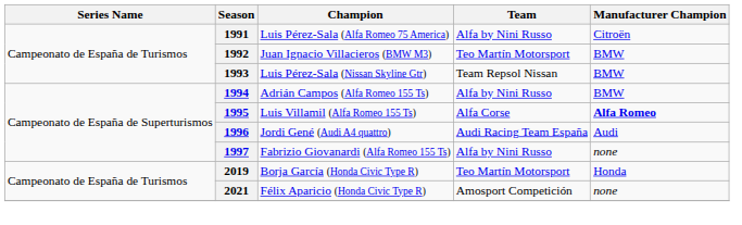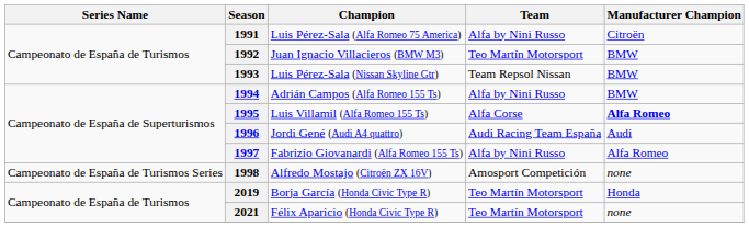1997 | Manufacturer Champion: none -> Alfa Romeo
+ row: Campeonato de España de Turismos Series | 1998 | Alfredo Mostajo (Citroën ZX 16V) | Amosport Competición | none
2021 | Team: Amosport Competición -> Teo Martín Motorsport
